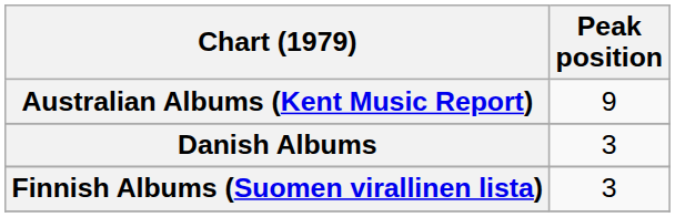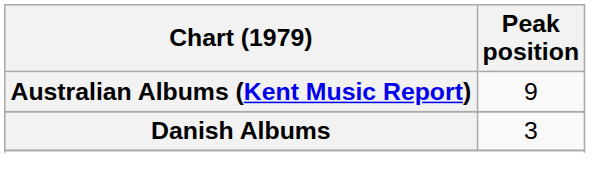- row: Finnish Albums (Suomen virallinen lista) | 3
